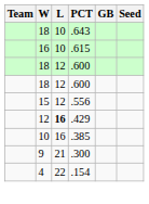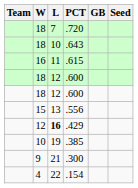+ row: 18 | 7 | .720
.615 | L: 10 -> 11
.556 | L: 12 -> 13
.385 | L: 16 -> 19
